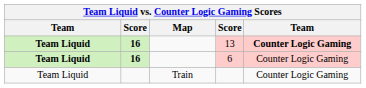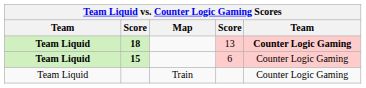13 | column 2: 16 -> 18
6 | column 2: 16 -> 15
